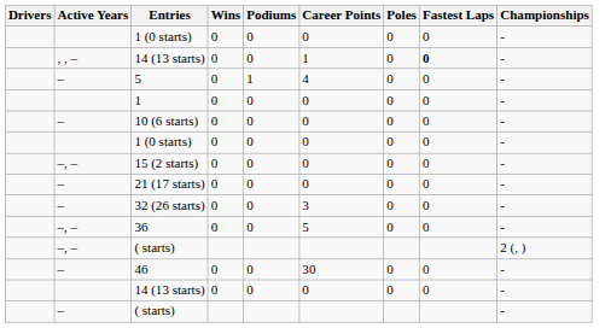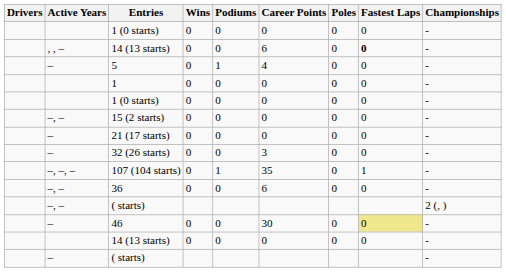, , – / 14 (13 starts) | Career Points: 1 -> 6
- row: – | 10 (6 starts) | 0 | 0 | 0 | 0 | 0 | -
+ row: –, –, – | 107 (104 starts) | 0 | 1 | 35 | 0 | 1 | -
36 | Career Points: 5 -> 6
46 | Fastest Laps: no background -> khaki background
